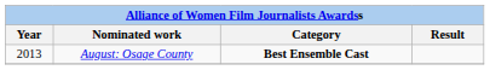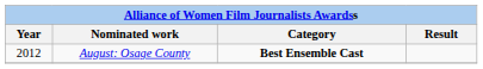August: Osage County | Year: 2013 -> 2012
